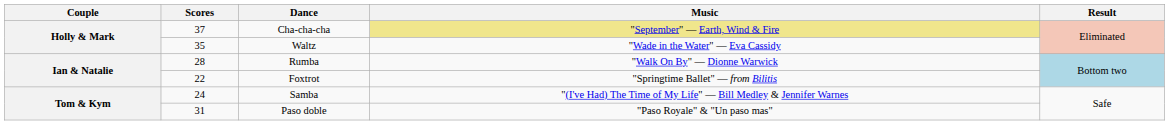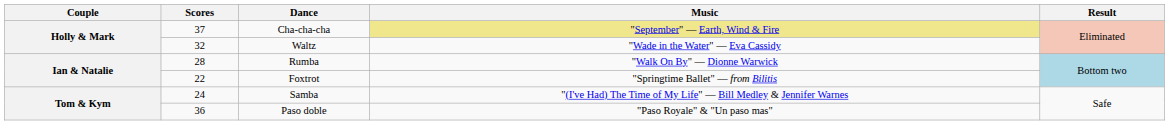Waltz | Scores: 35 -> 32
Paso doble | Scores: 31 -> 36
